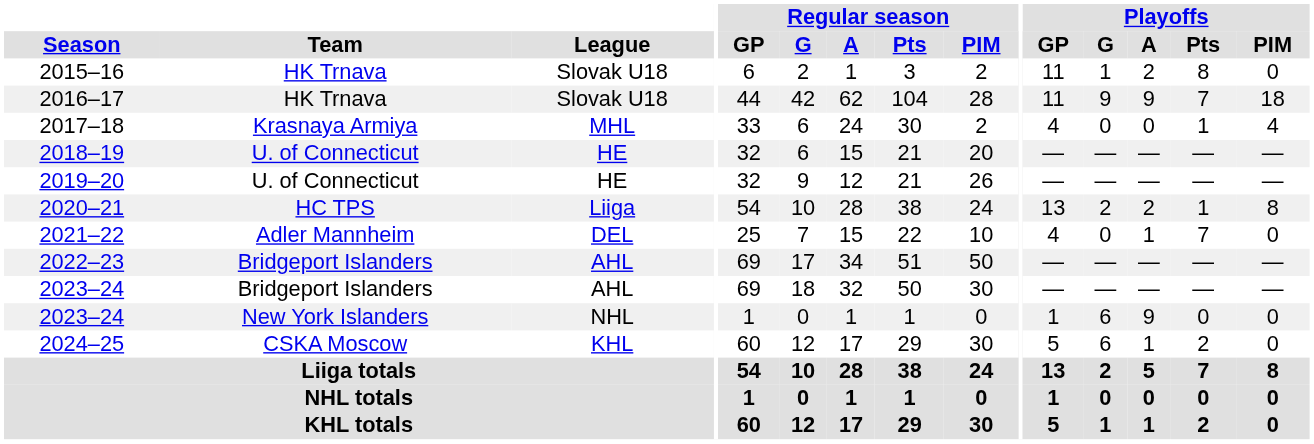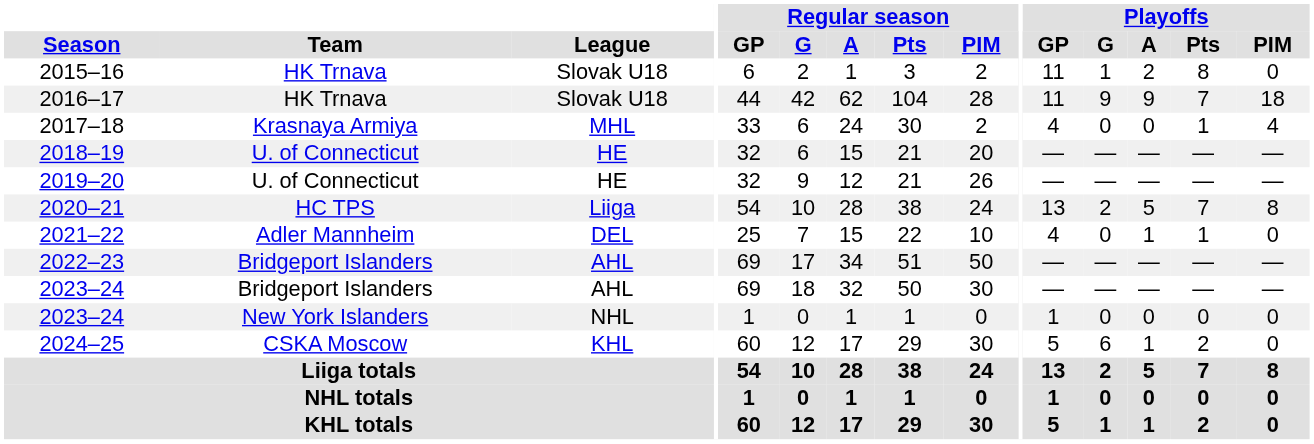2020–21 | Playoffs / A: 2 -> 5
2020–21 | Playoffs / Pts: 1 -> 7
2021–22 | Playoffs / Pts: 7 -> 1
2023–24 / New York Islanders | Playoffs / G: 6 -> 0
2023–24 / New York Islanders | Playoffs / A: 9 -> 0
